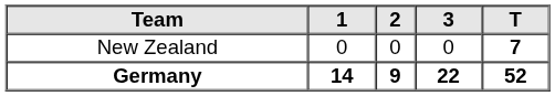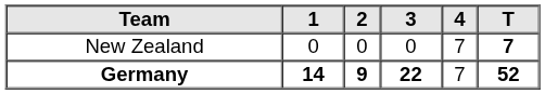+ column: 4 | 7 | 7
